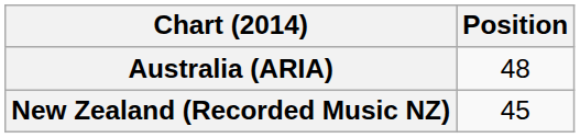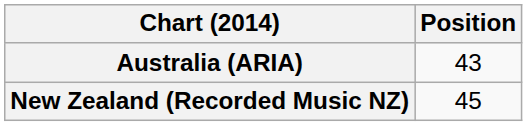Australia (ARIA) | Position: 48 -> 43
